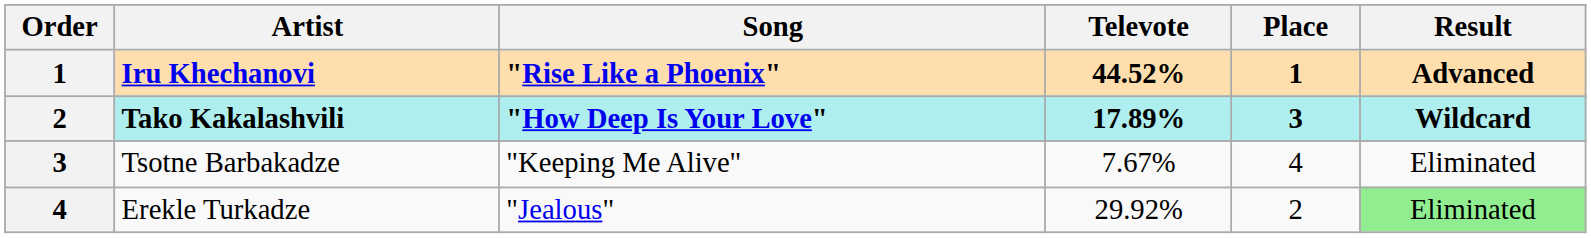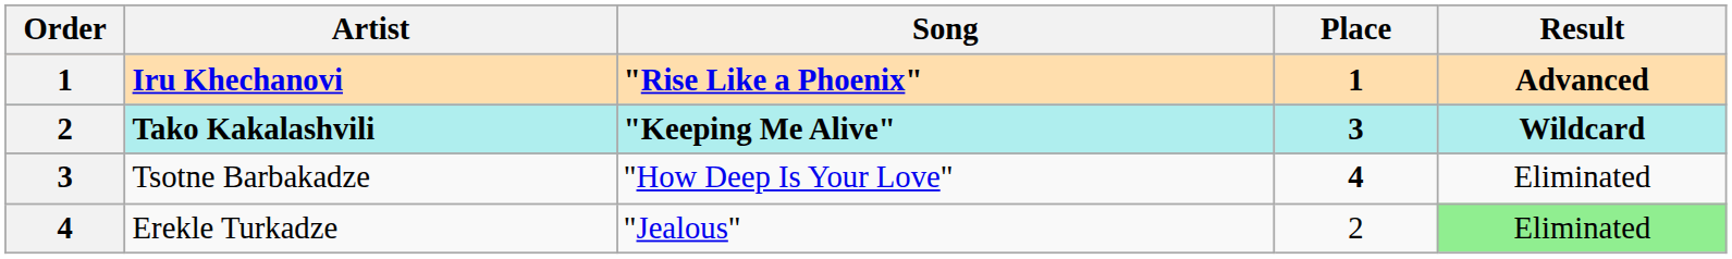- column: Televote | 44.52% | 17.89% | 7.67% | 29.92%
Tako Kakalashvili | Song: "How Deep Is Your Love" -> "Keeping Me Alive"
Tsotne Barbakadze | Song: "Keeping Me Alive" -> "How Deep Is Your Love"
Tsotne Barbakadze | Place: normal -> bold
